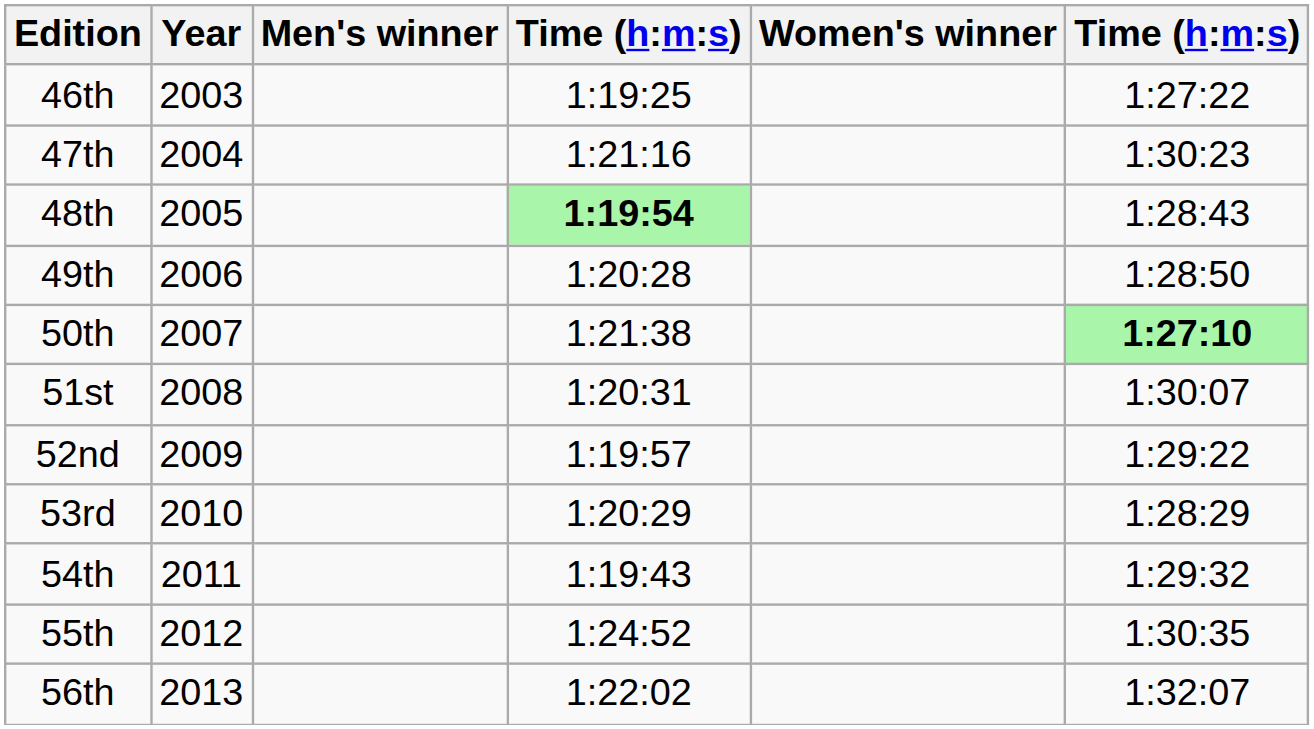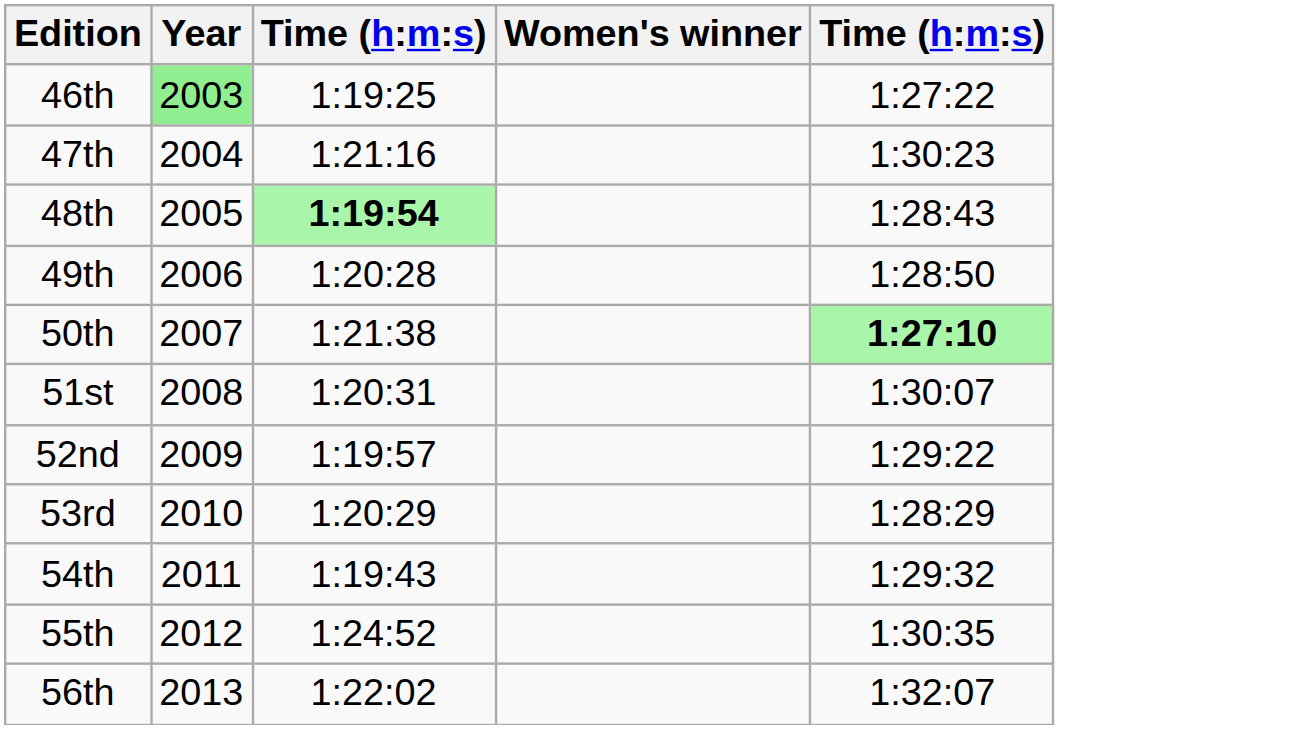- column: Men's winner
46th | Year: no background -> lightgreen background
